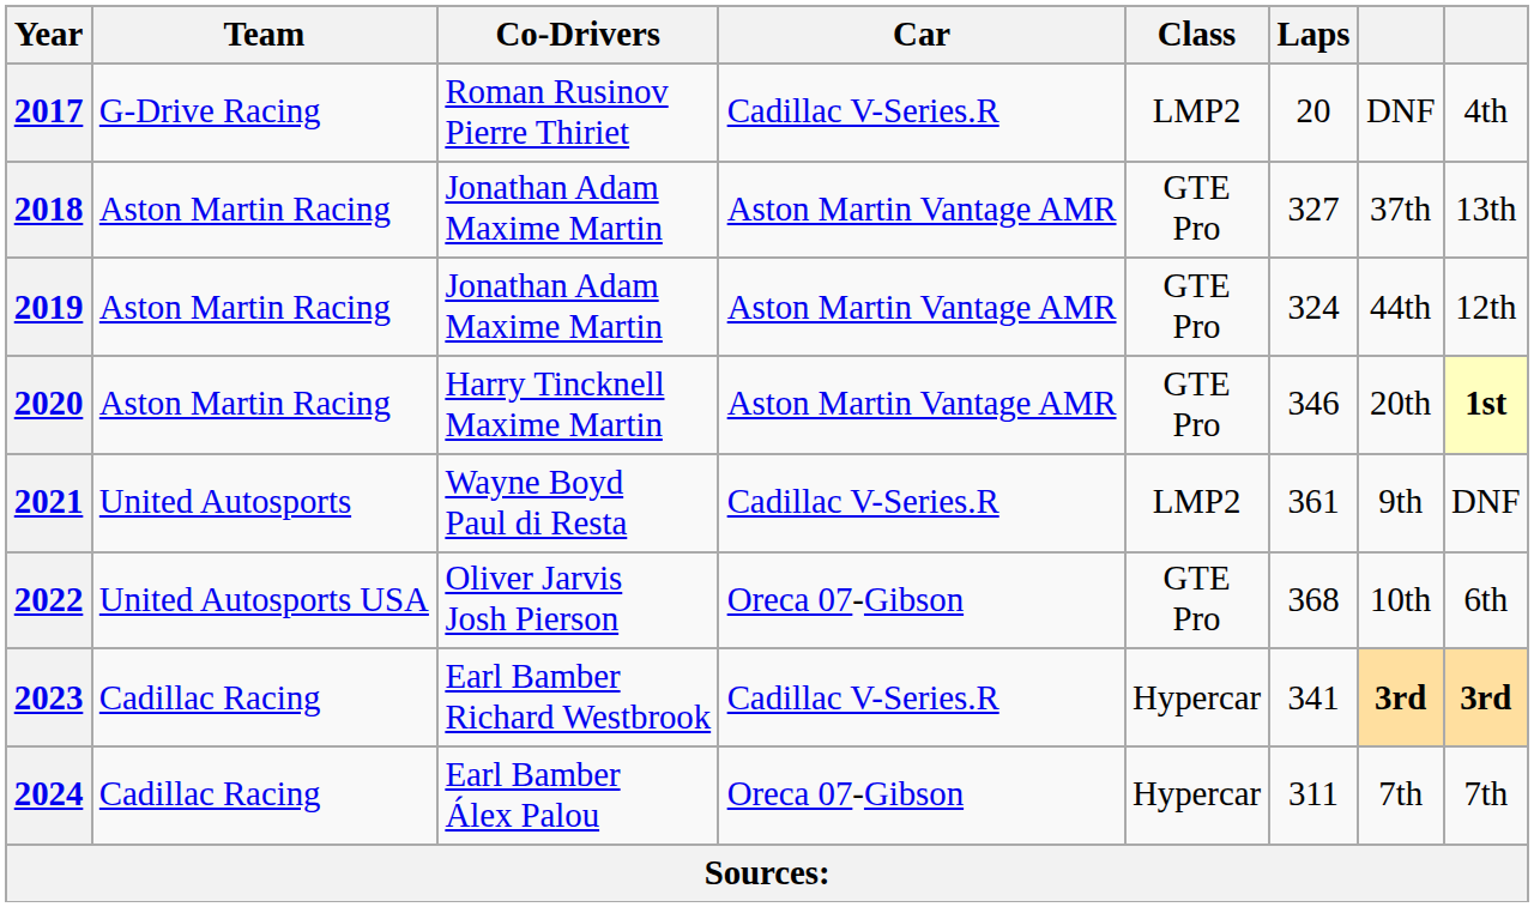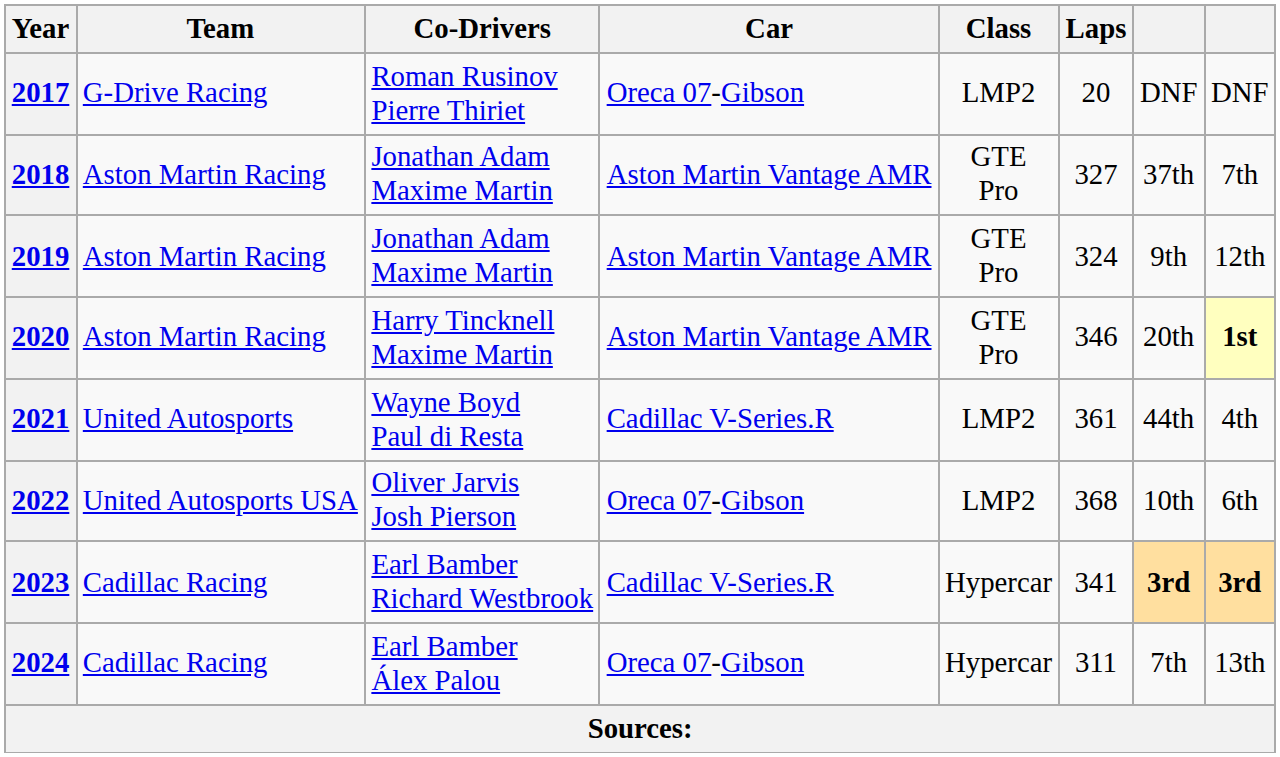2017 | Car: Cadillac V-Series.R -> Oreca 07-Gibson
2017 | column 8: 4th -> DNF
2018 | column 8: 13th -> 7th
2019 | column 7: 44th -> 9th
2021 | column 7: 9th -> 44th
2021 | column 8: DNF -> 4th
2022 | Class: GTE Pro -> LMP2
2024 | column 8: 7th -> 13th
